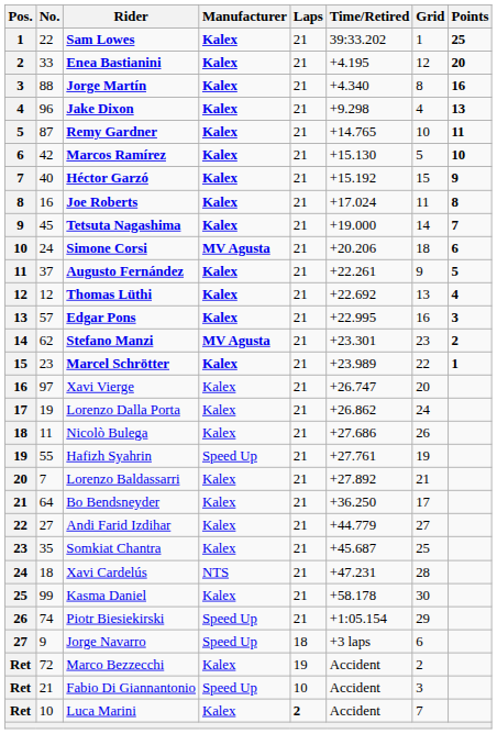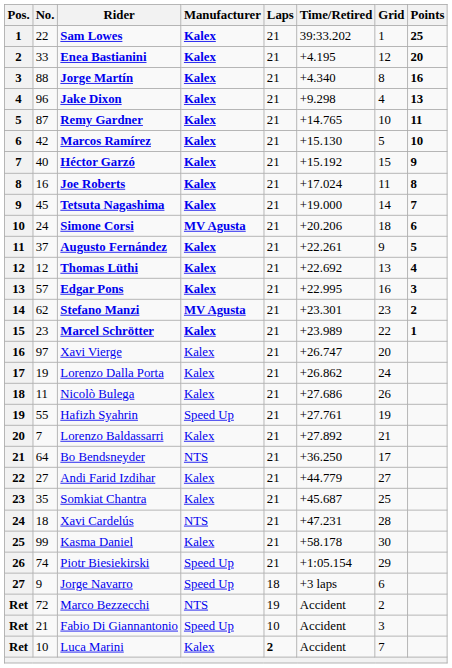Bo Bendsneyder | Manufacturer: Kalex -> NTS
Marco Bezzecchi | Manufacturer: Kalex -> NTS
